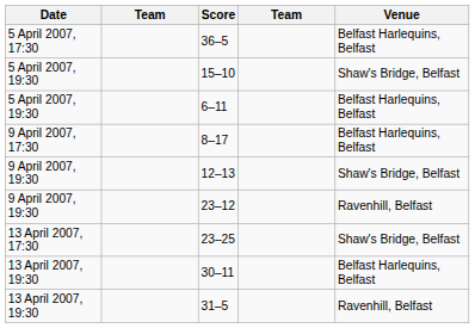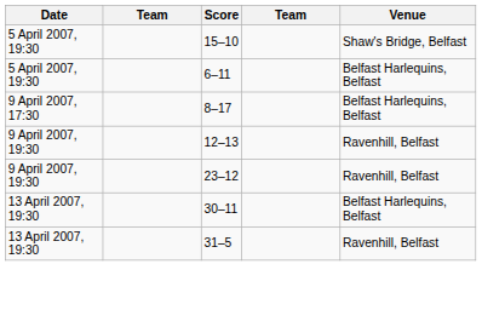- row: 5 April 2007, 17:30 | 36–5 | Belfast Harlequins, Belfast
12–13 | Venue: Shaw's Bridge, Belfast -> Ravenhill, Belfast
- row: 13 April 2007, 17:30 | 23–25 | Shaw's Bridge, Belfast
